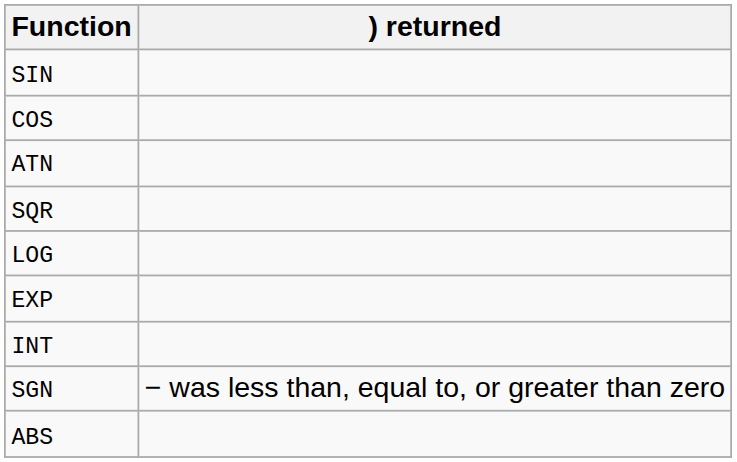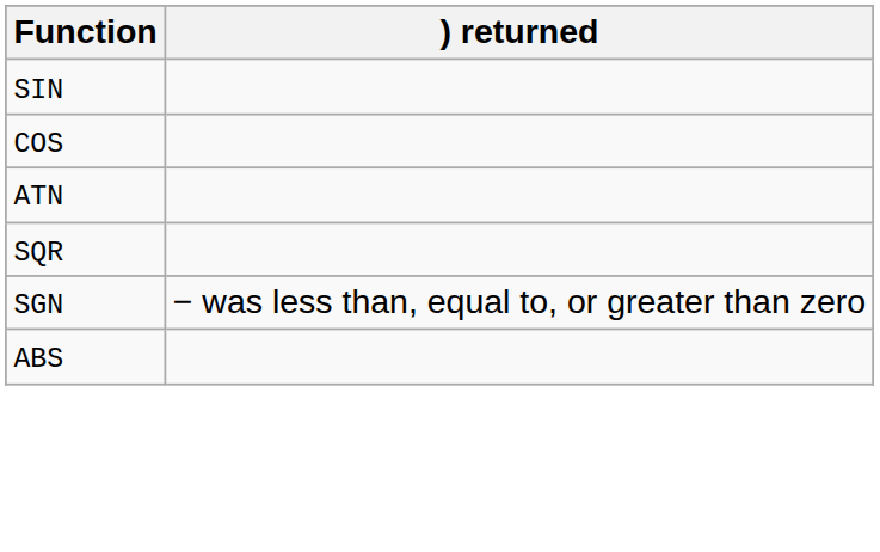- row: LOG
- row: EXP
- row: INT
